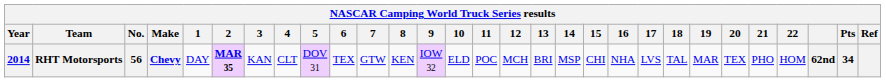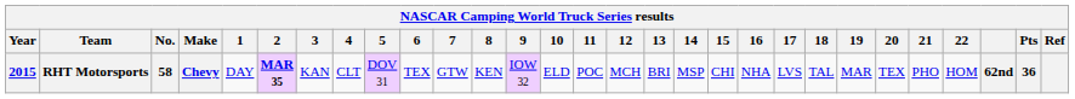RHT Motorsports | Year: 2014 -> 2015
RHT Motorsports | No.: 56 -> 58
RHT Motorsports | Pts: 34 -> 36
